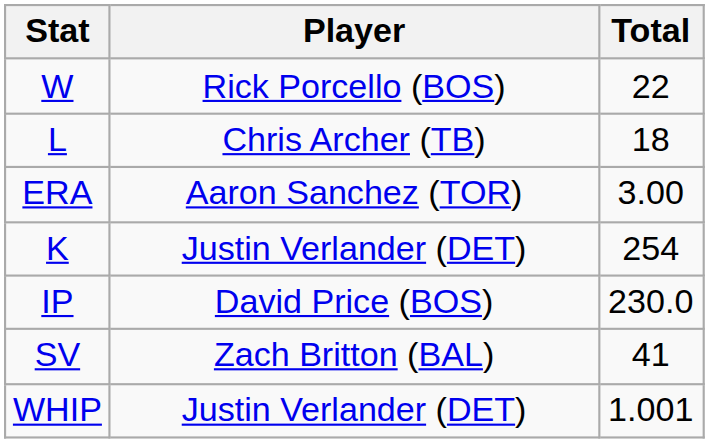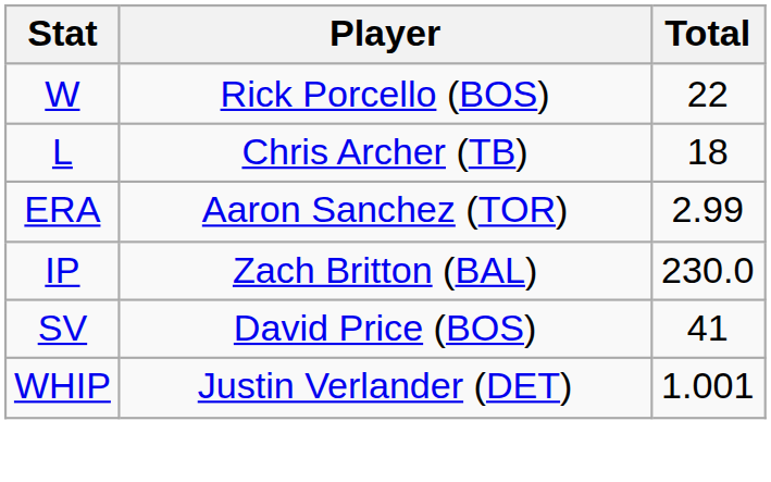ERA | Total: 3.00 -> 2.99
- row: K | Justin Verlander (DET) | 254
IP | Player: David Price (BOS) -> Zach Britton (BAL)
SV | Player: Zach Britton (BAL) -> David Price (BOS)
